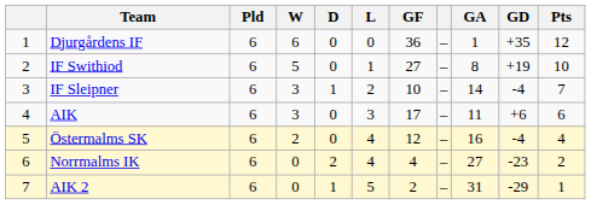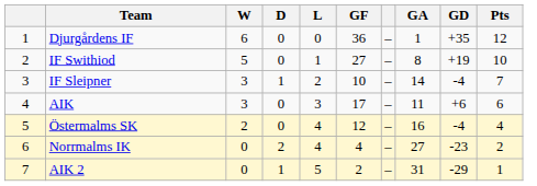- column: Pld | 6 | 6 | 6 | 6 | 6 | 6 | 6
